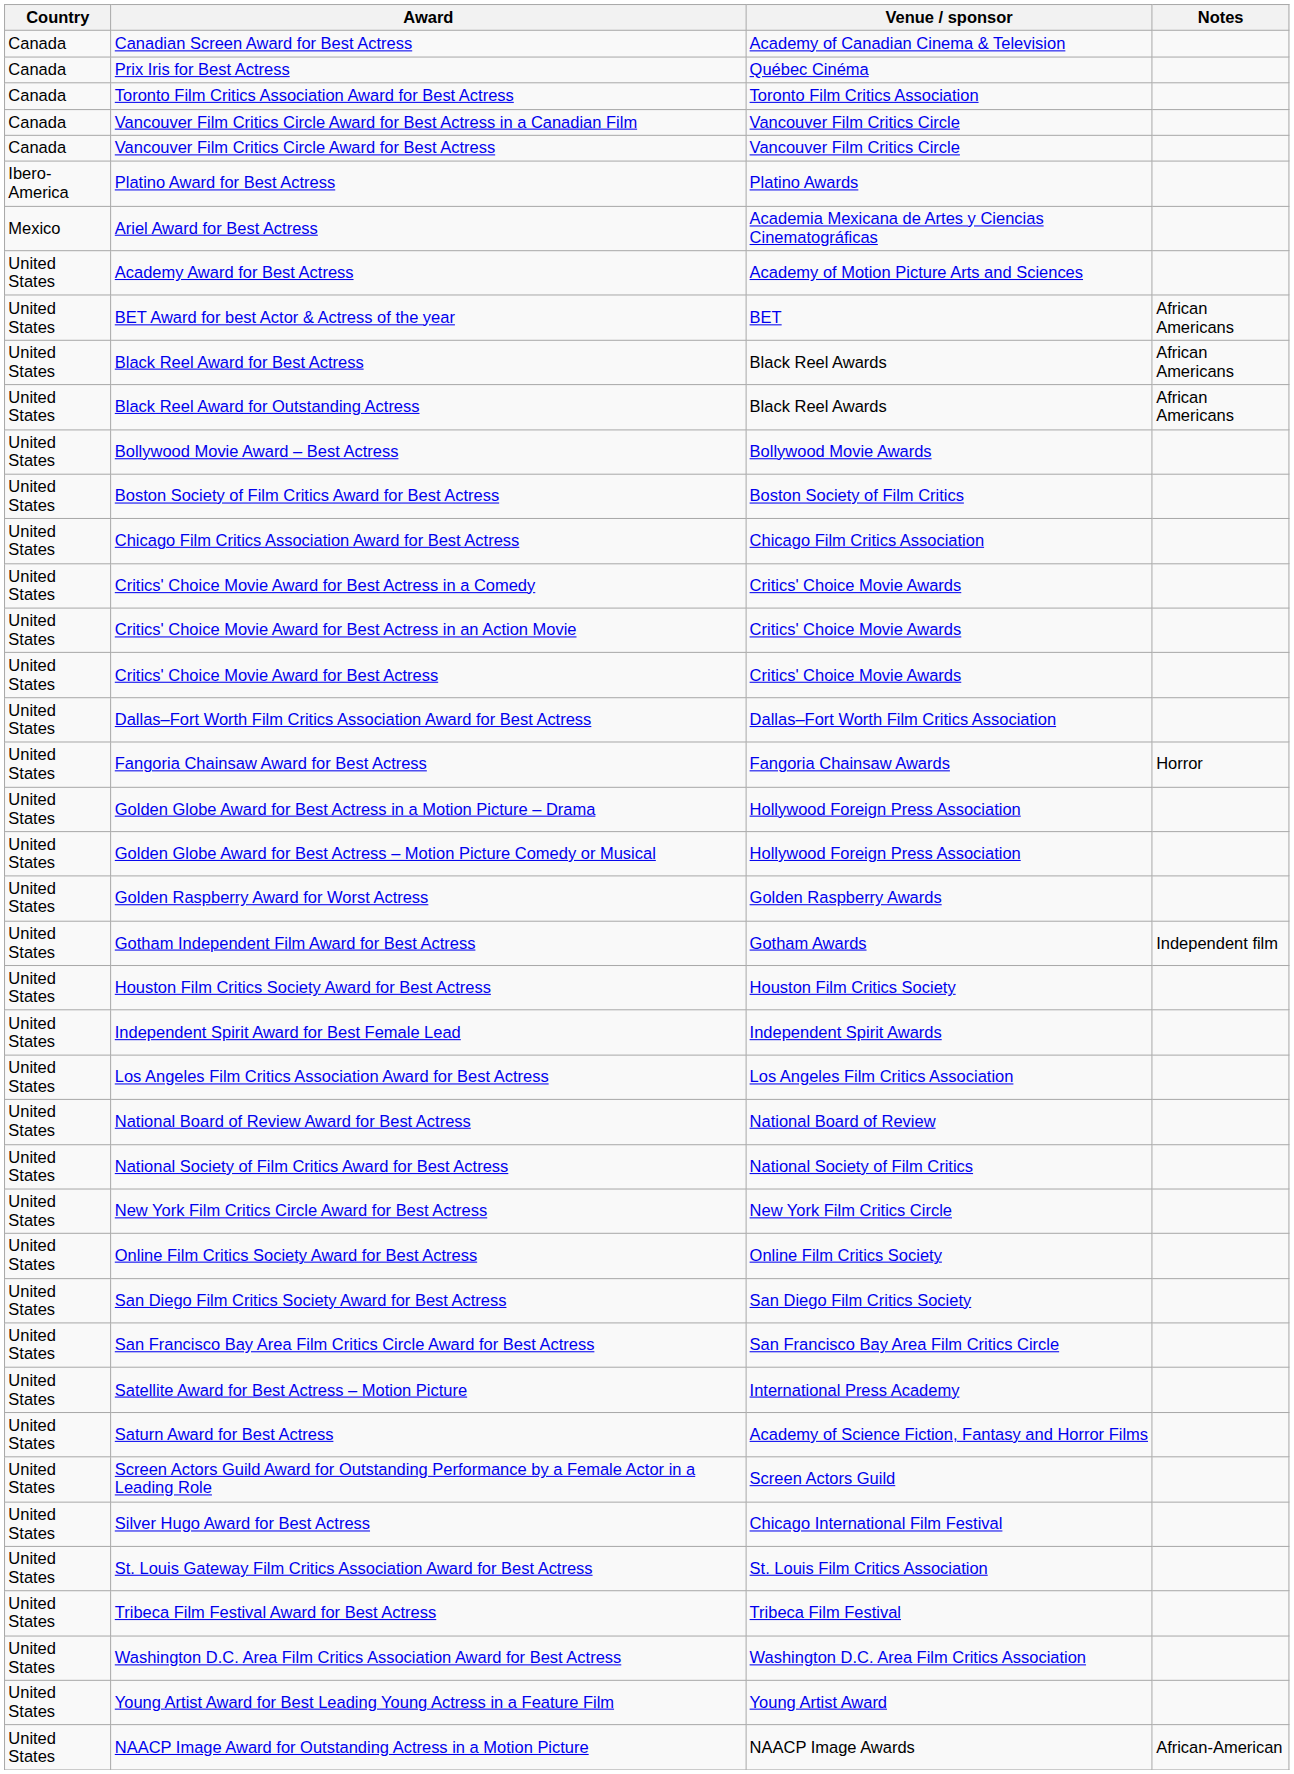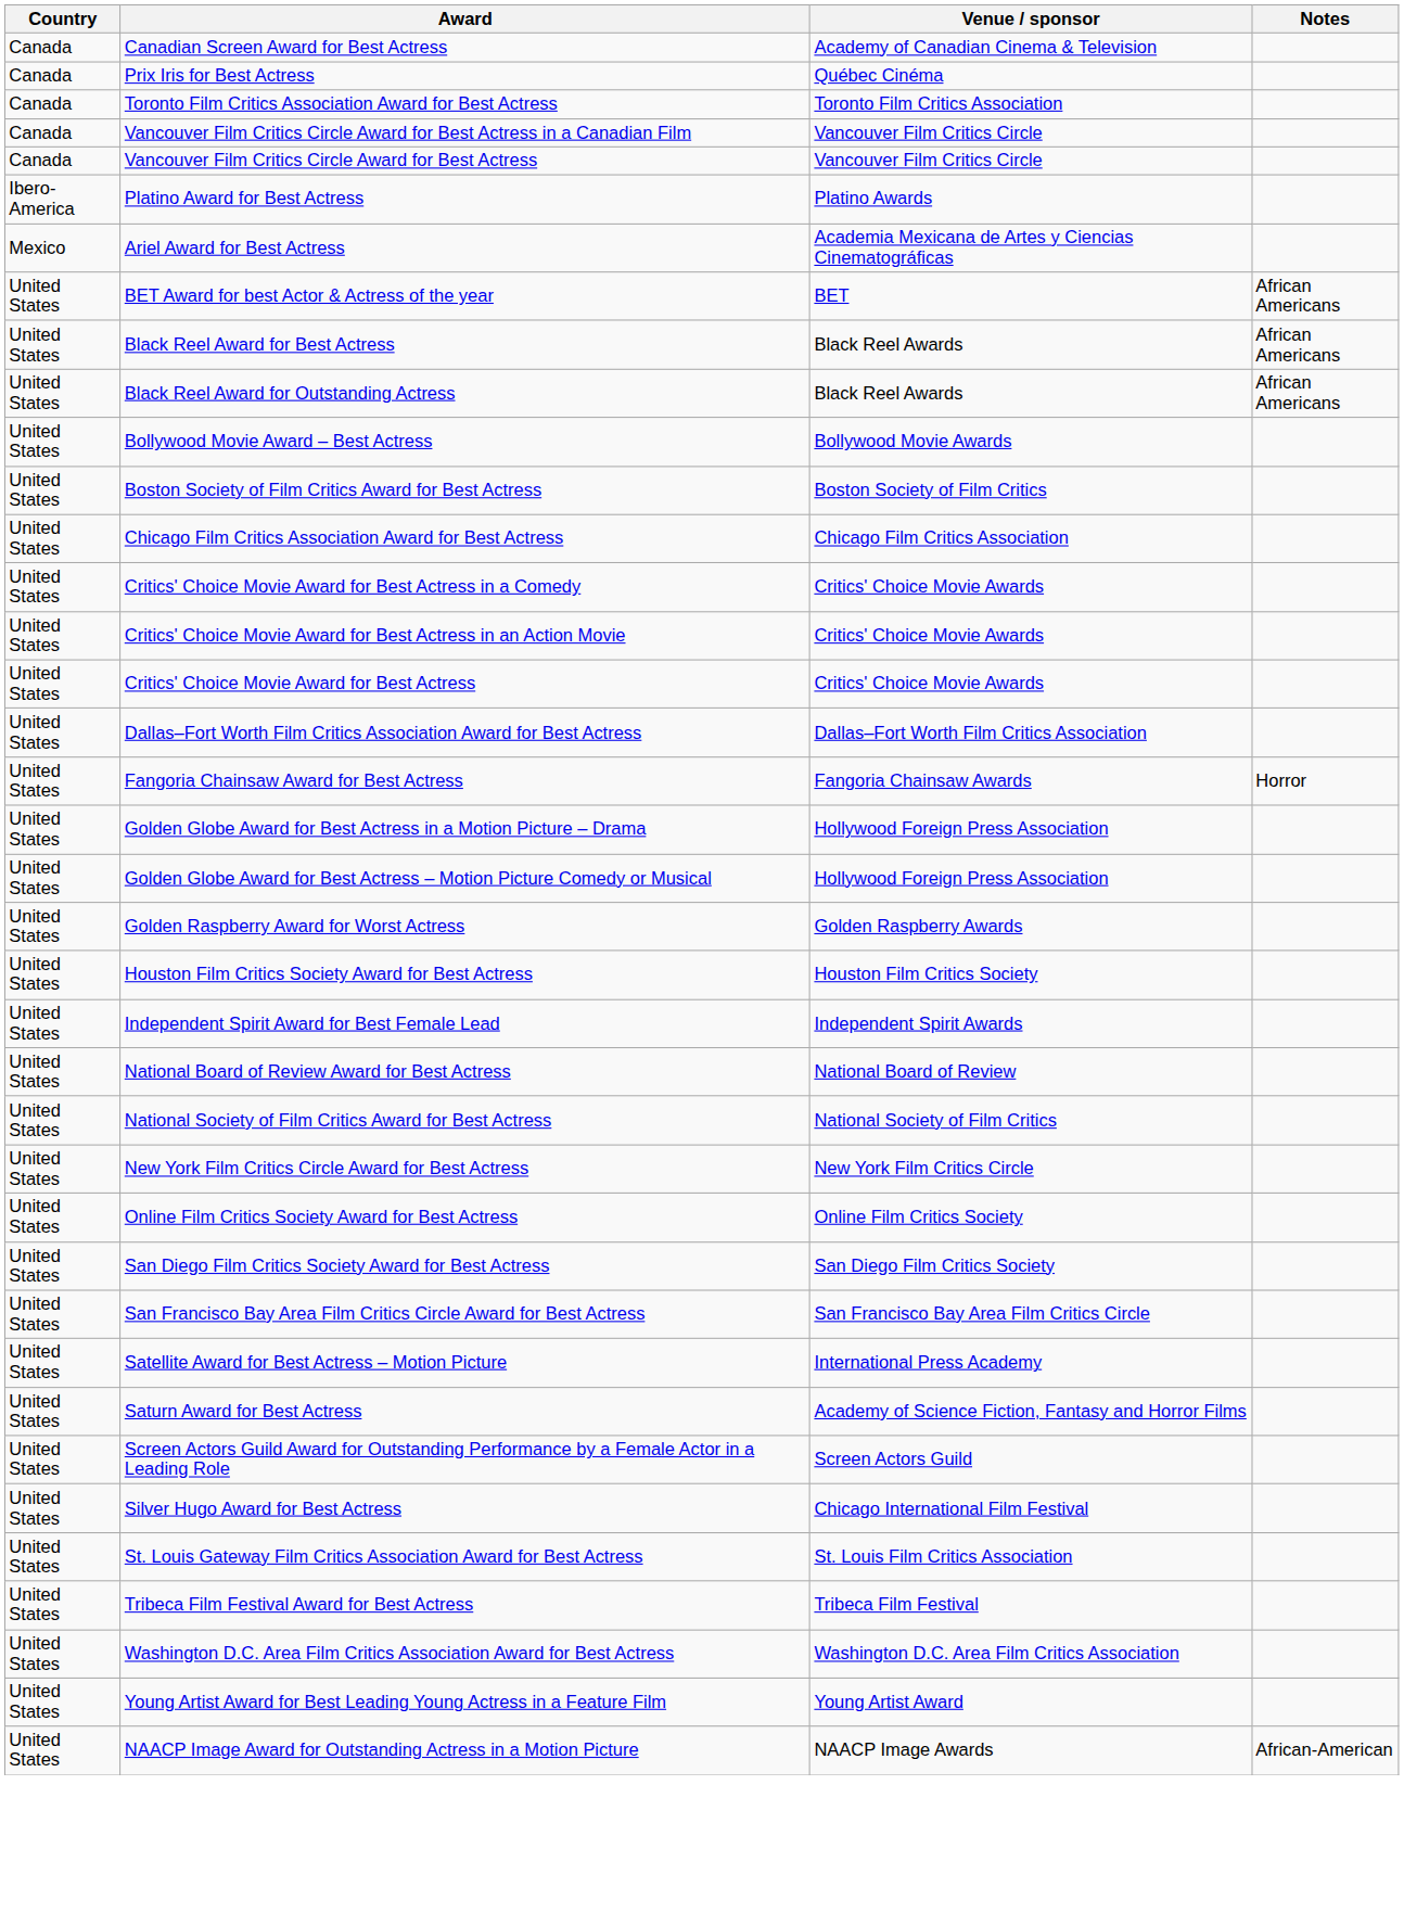- row: United States | Academy Award for Best Actress | Academy of Motion Picture Arts and Sciences
- row: United States | Gotham Independent Film Award for Best Actress | Gotham Awards | Independent film
- row: United States | Los Angeles Film Critics Association Award for Best Actress | Los Angeles Film Critics Association
